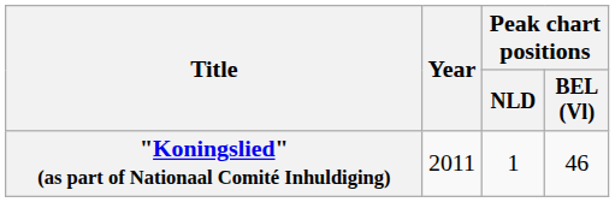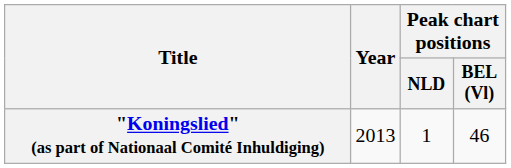"Koningslied" (as part of Nationaal Comité Inhuldiging) | Year: 2011 -> 2013
